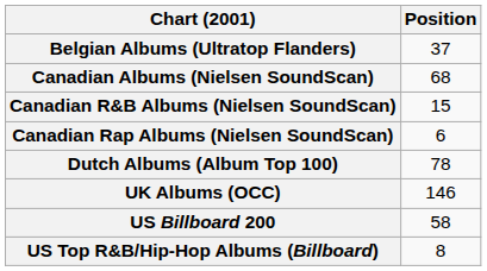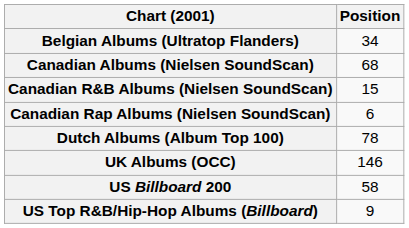Belgian Albums (Ultratop Flanders) | Position: 37 -> 34
US Top R&B/Hip-Hop Albums (Billboard) | Position: 8 -> 9
